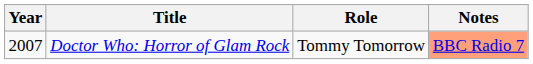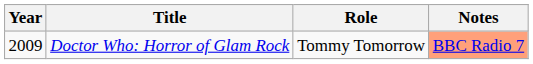Doctor Who: Horror of Glam Rock | Year: 2007 -> 2009
